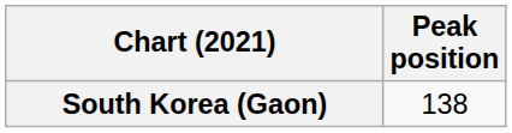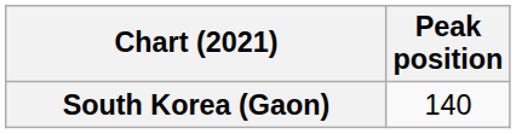South Korea (Gaon) | Peak position: 138 -> 140
